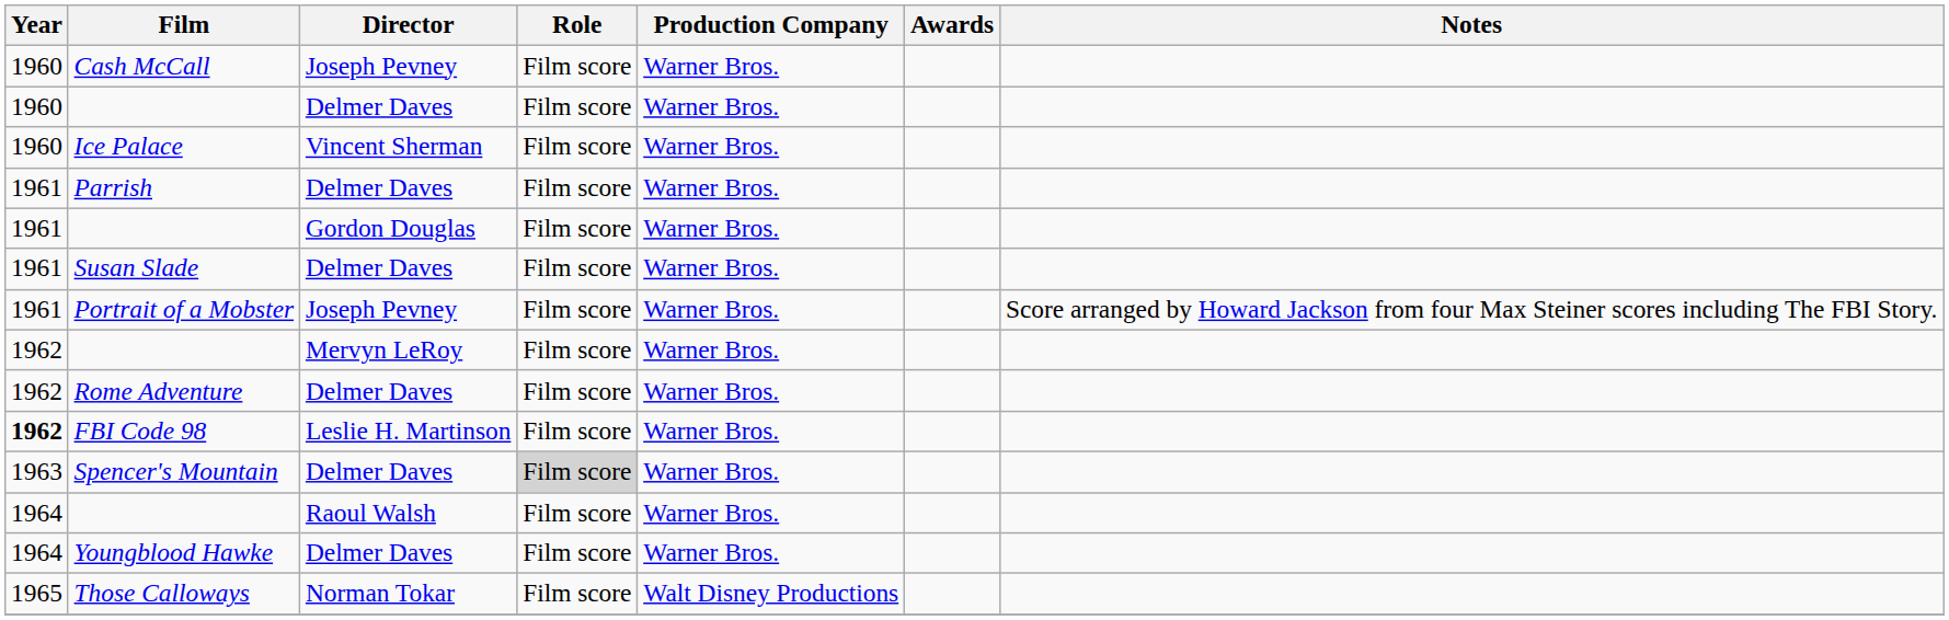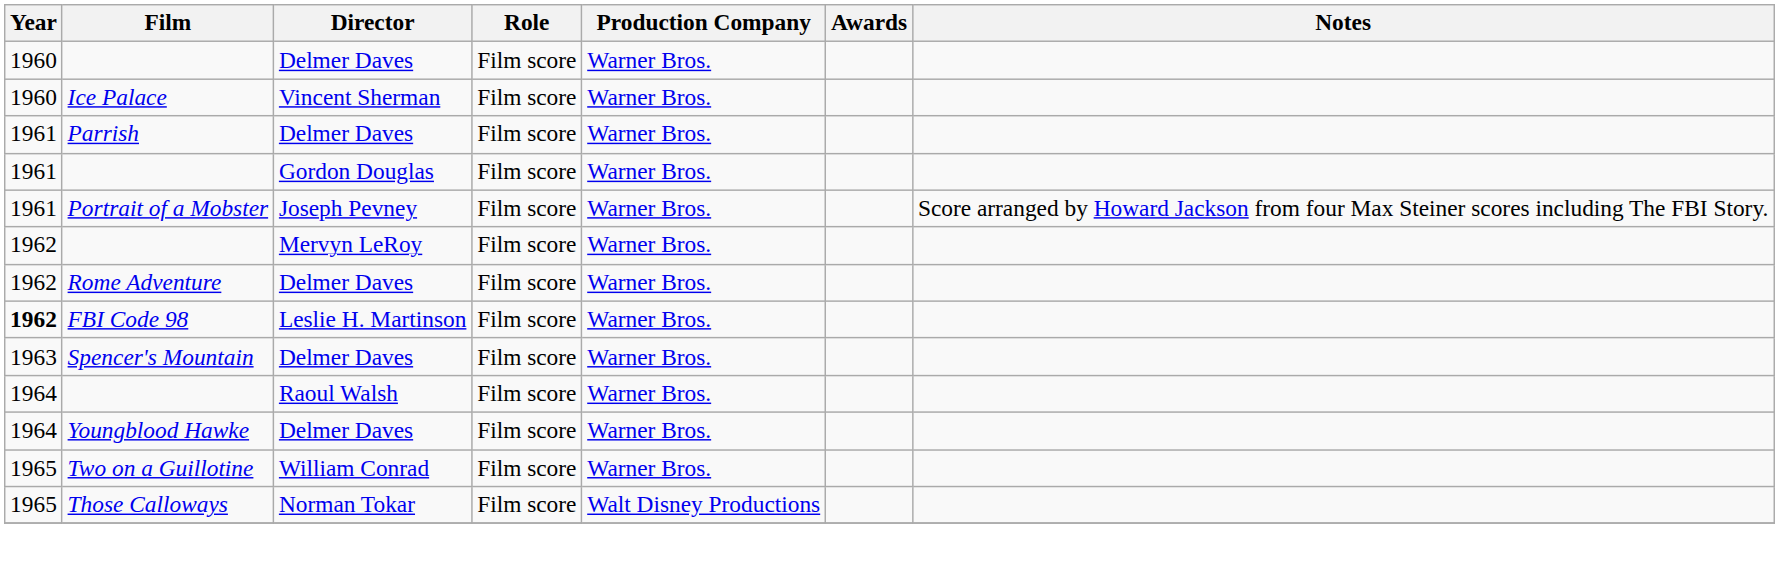- row: 1960 | Cash McCall | Joseph Pevney | Film score | Warner Bros.
- row: 1961 | Susan Slade | Delmer Daves | Film score | Warner Bros.
Spencer's Mountain | Role: lightgrey background -> no background
+ row: 1965 | Two on a Guillotine | William Conrad | Film score | Warner Bros.
